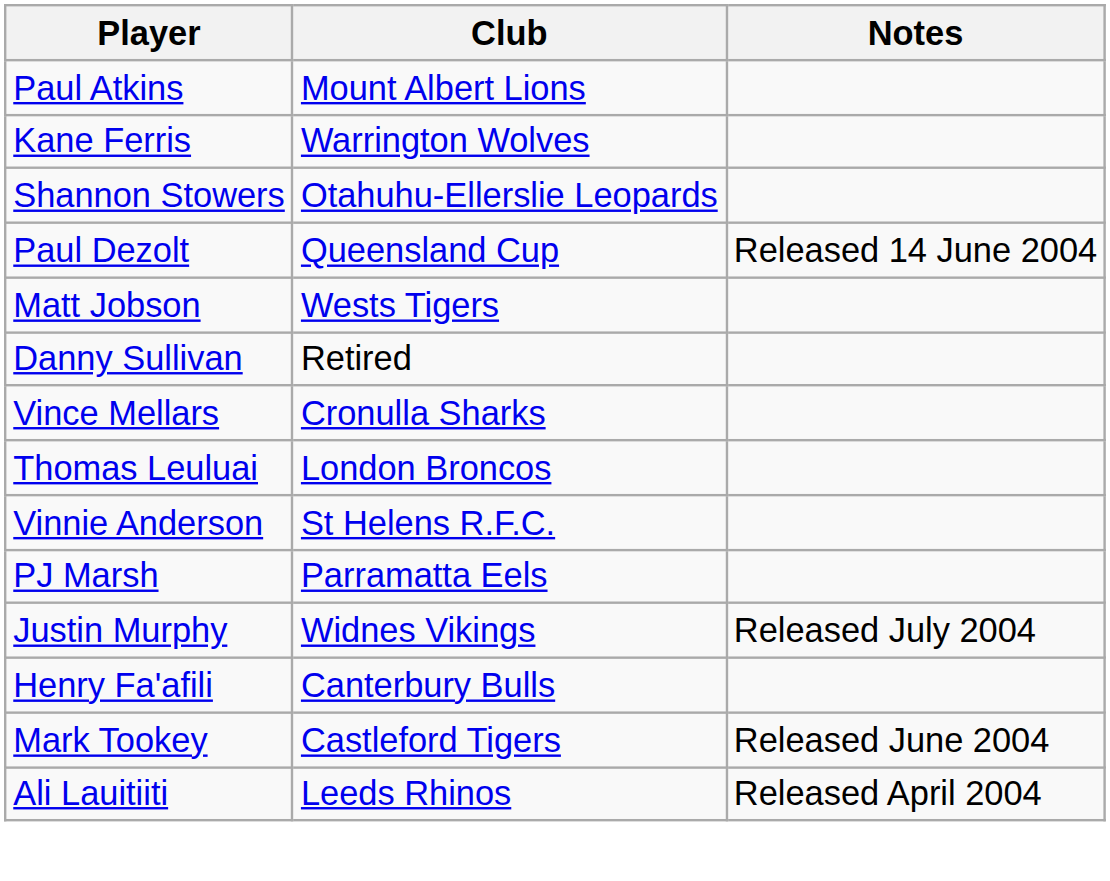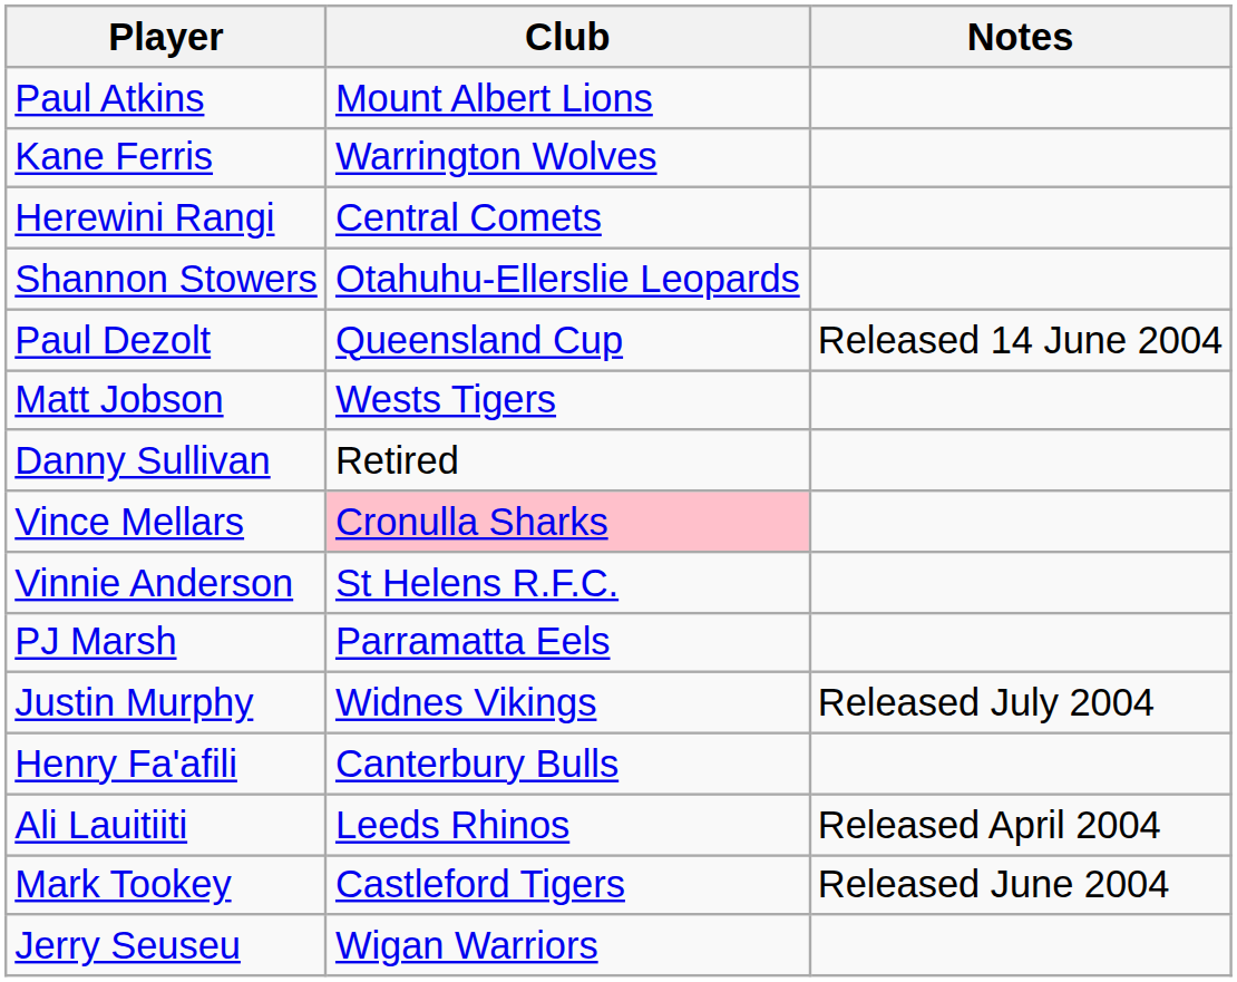+ row: Herewini Rangi | Central Comets
Vince Mellars | Club: no background -> pink background
- row: Thomas Leuluai | London Broncos
rows swapped: Mark Tookey <-> Ali Lauitiiti
+ row: Jerry Seuseu | Wigan Warriors
